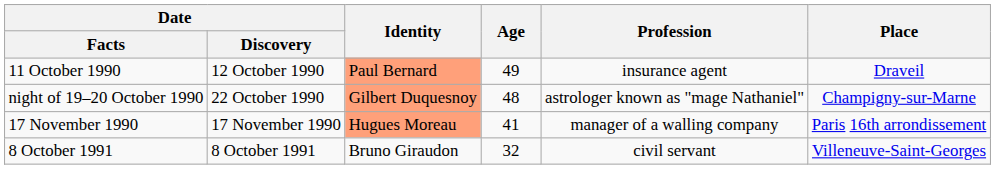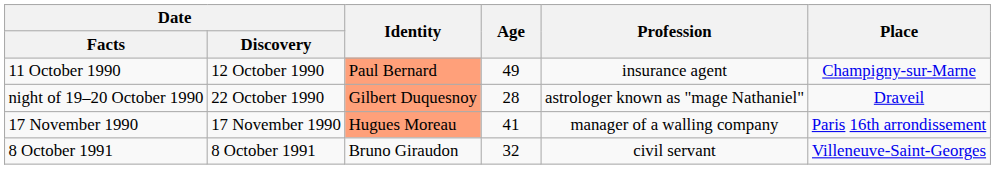11 October 1990 | Place: Draveil -> Champigny-sur-Marne
night of 19–20 October 1990 | Age: 48 -> 28
night of 19–20 October 1990 | Place: Champigny-sur-Marne -> Draveil
